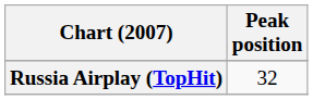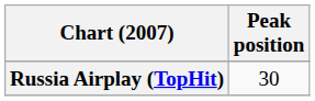Russia Airplay (TopHit) | Peak position: 32 -> 30
